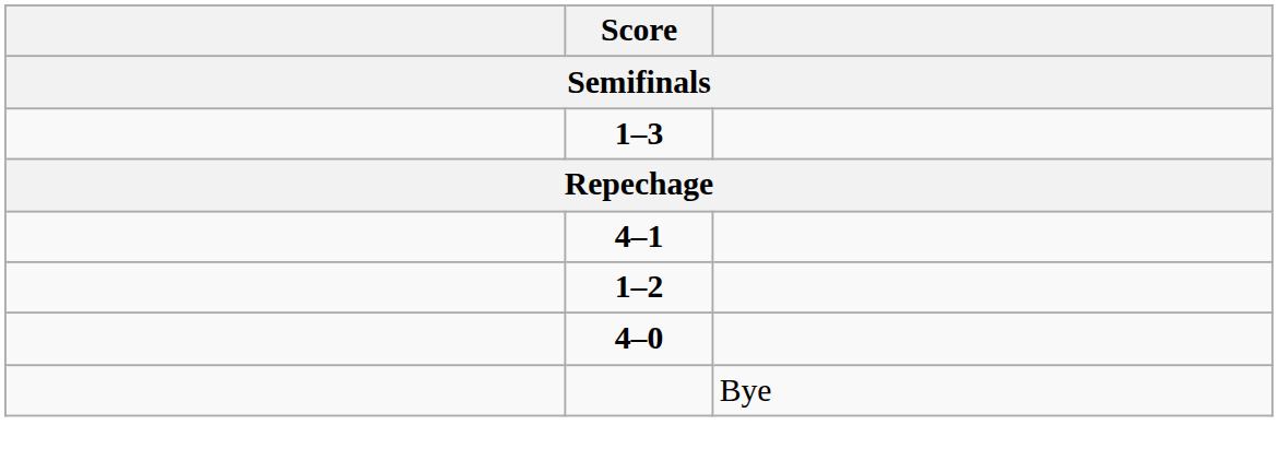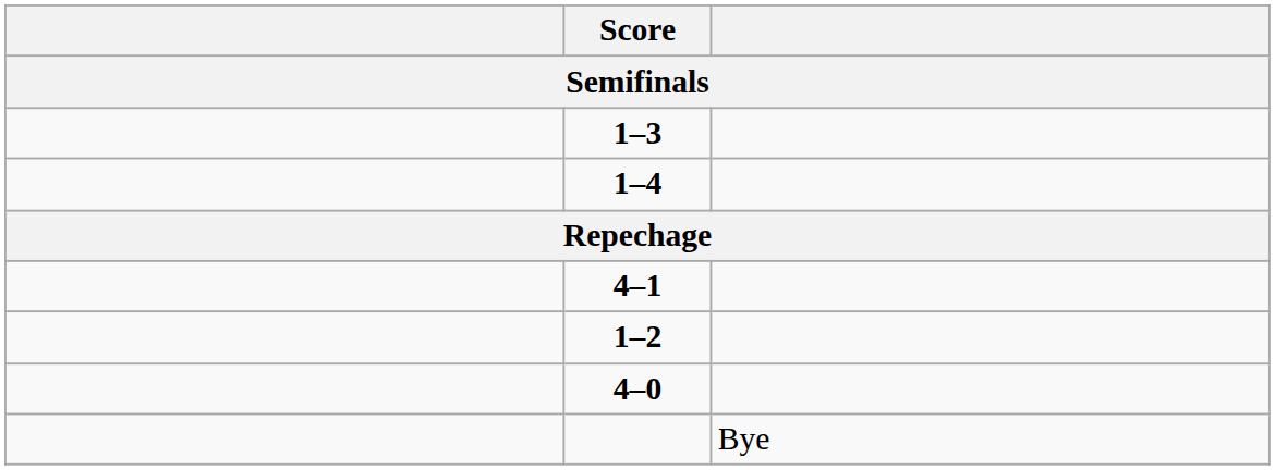+ row: 1–4
